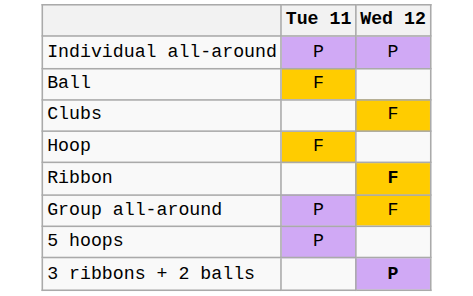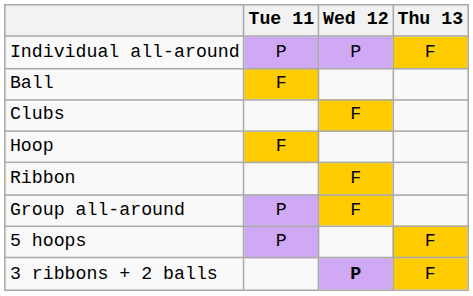+ column: Thu 13 | F | F | F
Ribbon | Wed 12: bold -> normal
